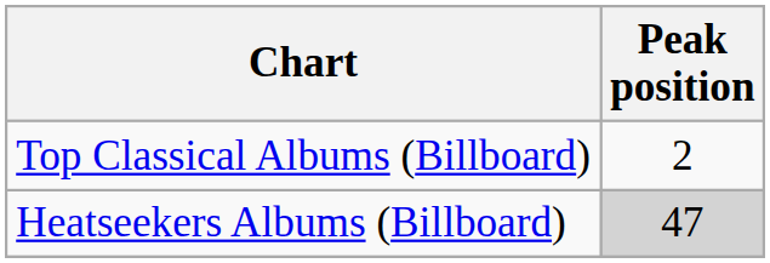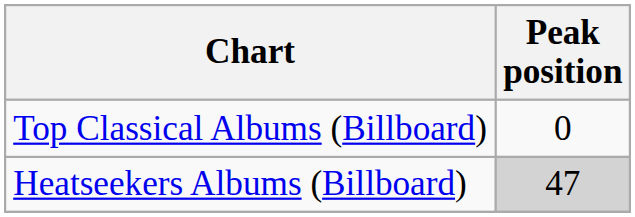Top Classical Albums (Billboard) | Peak position: 2 -> 0
